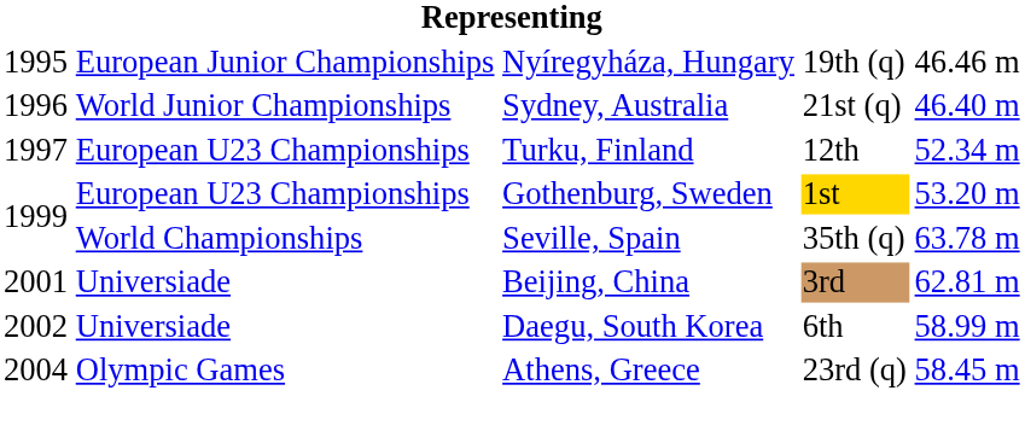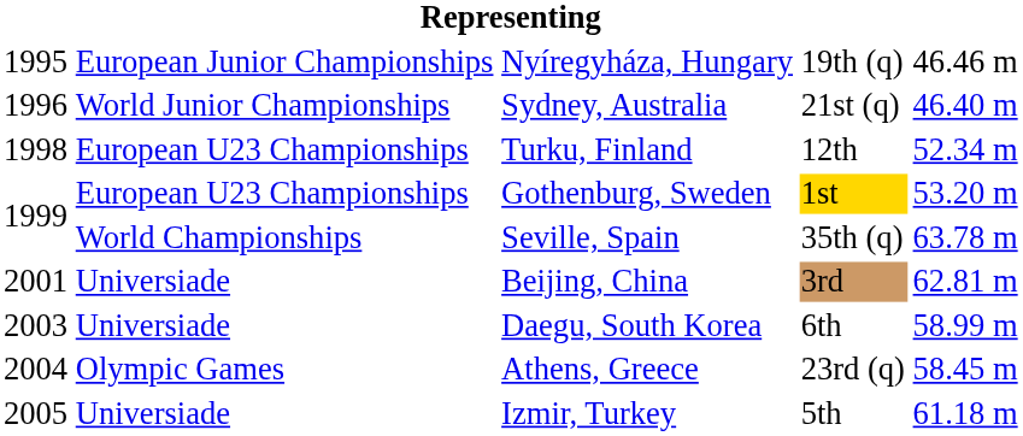Turku, Finland | column 1: 1997 -> 1998
Daegu, South Korea | column 1: 2002 -> 2003
+ row: 2005 | Universiade | Izmir, Turkey | 5th | 61.18 m
